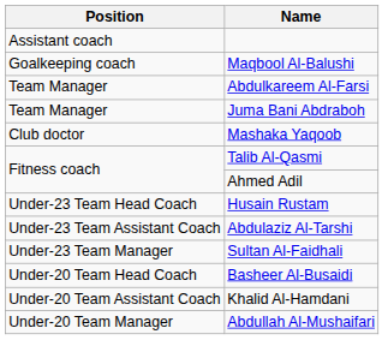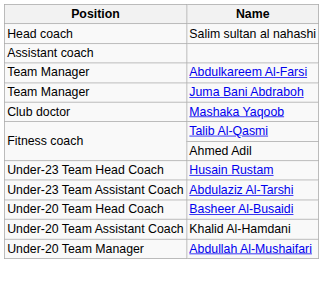+ row: Head coach | Salim sultan al nahashi
- row: Goalkeeping coach | Maqbool Al-Balushi
- row: Under-23 Team Manager | Sultan Al-Faidhali
